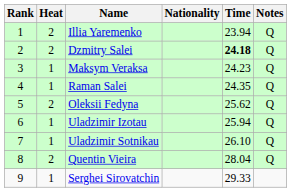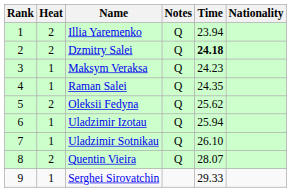columns swapped: Nationality <-> Notes
Quentin Vieira | Time: 28.04 -> 28.07
